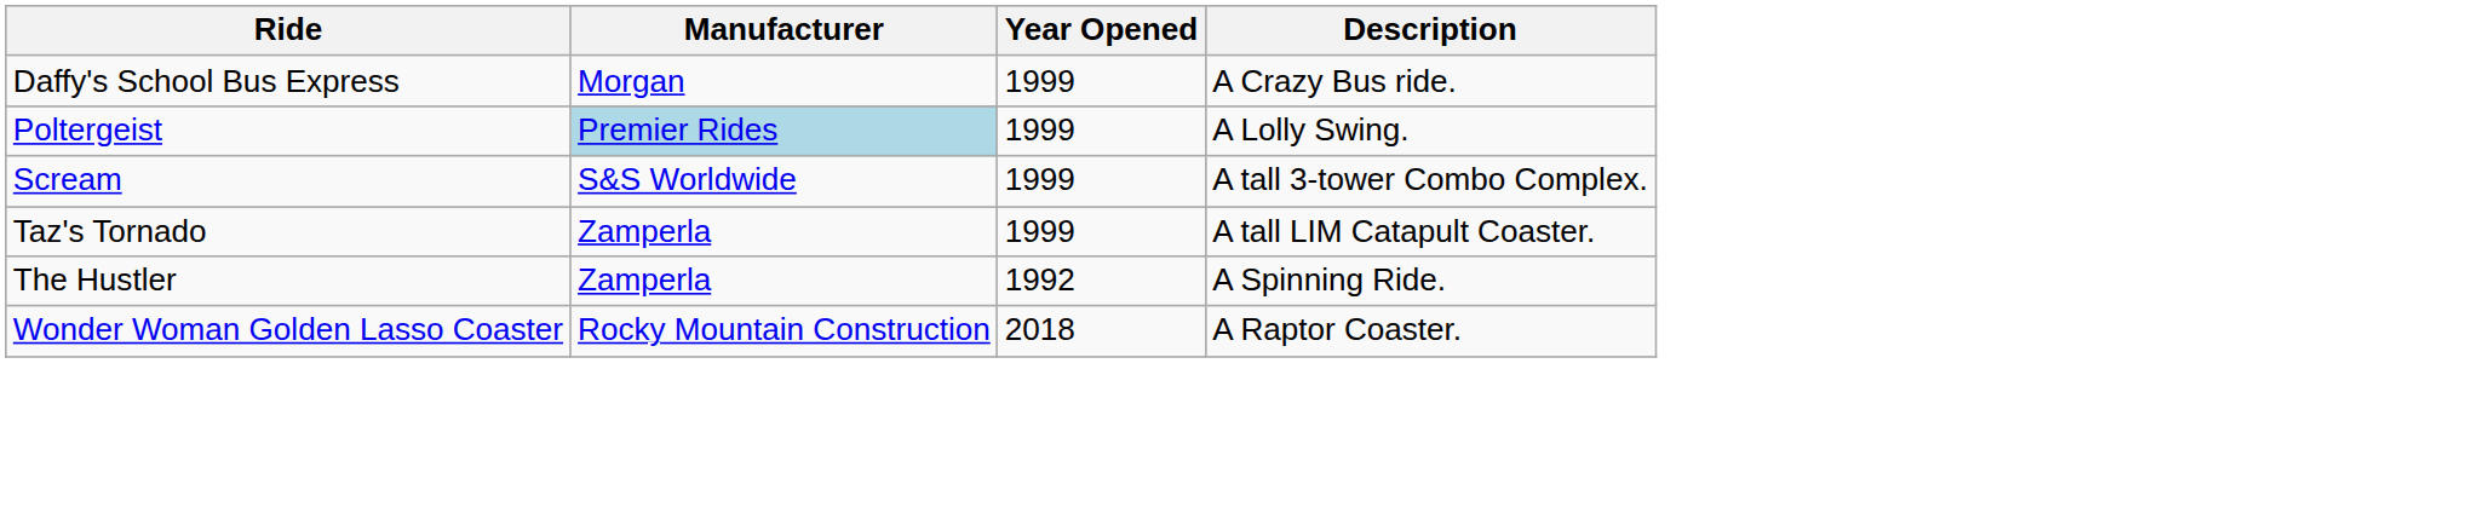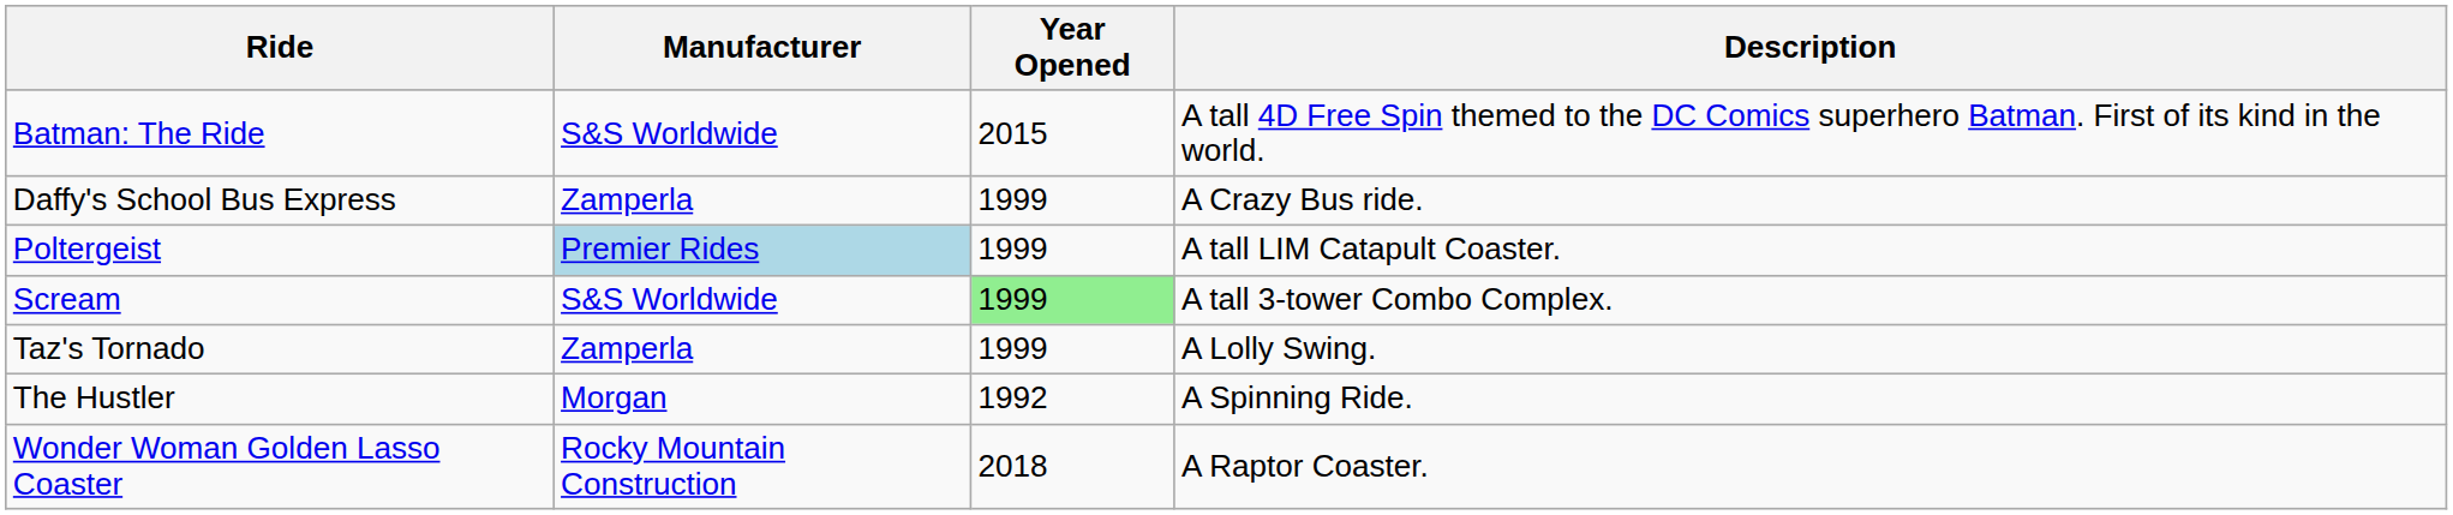+ row: Batman: The Ride | S&S Worldwide | 2015 | A tall 4D Free Spin themed to the DC Comics superhero Batman. First of its kind in the world.
Daffy's School Bus Express | Manufacturer: Morgan -> Zamperla
Poltergeist | Description: A Lolly Swing. -> A tall LIM Catapult Coaster.
Scream | Year Opened: no background -> lightgreen background
Taz's Tornado | Description: A tall LIM Catapult Coaster. -> A Lolly Swing.
The Hustler | Manufacturer: Zamperla -> Morgan
